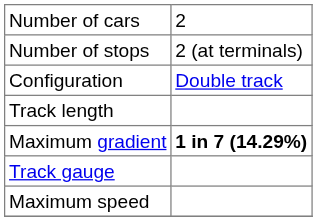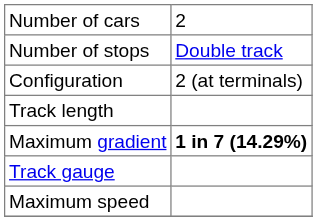Number of stops | column 2: 2 (at terminals) -> Double track
Configuration | column 2: Double track -> 2 (at terminals)
